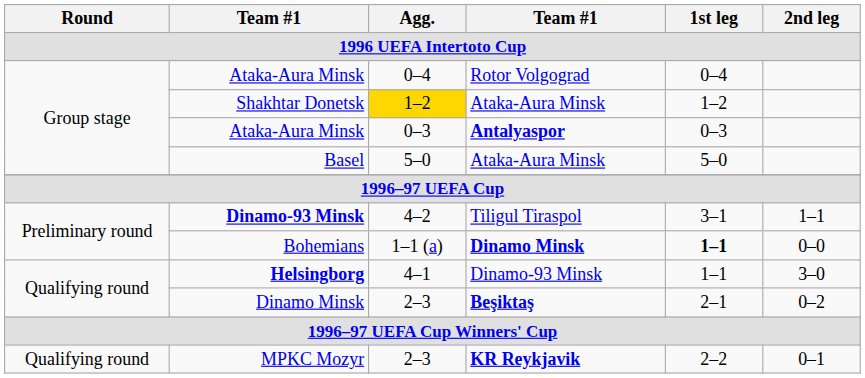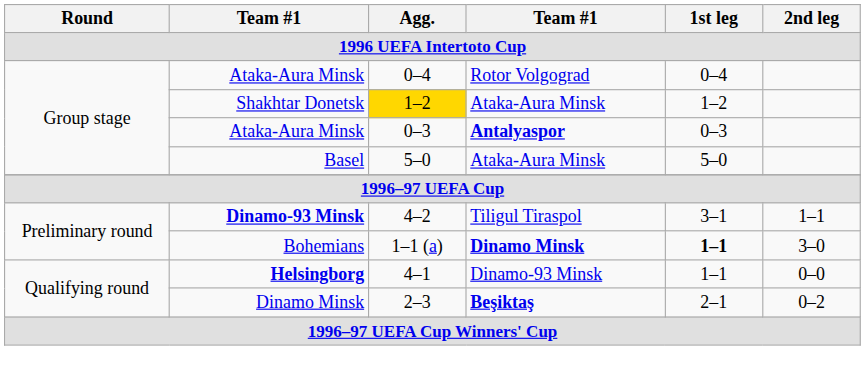Bohemians | 2nd leg: 0–0 -> 3–0
Helsingborg | 2nd leg: 3–0 -> 0–0
- row: Qualifying round | MPKC Mozyr | 2–3 | KR Reykjavik | 2–2 | 0–1
